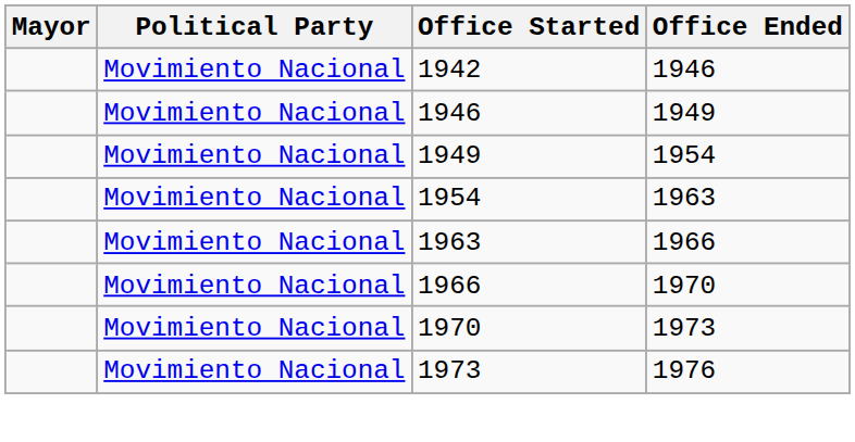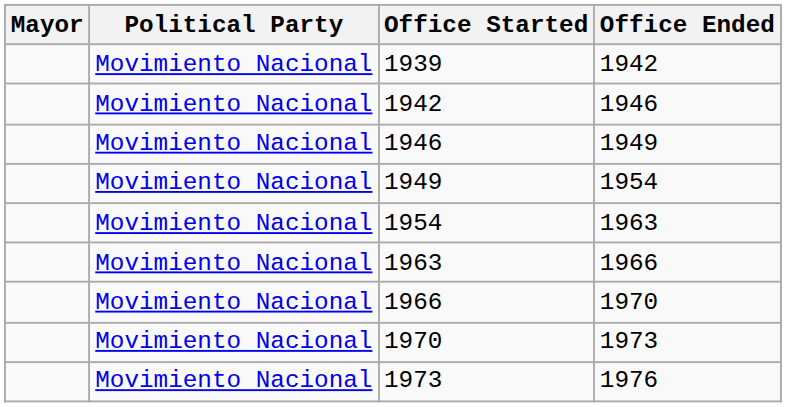+ row: Movimiento Nacional | 1939 | 1942
